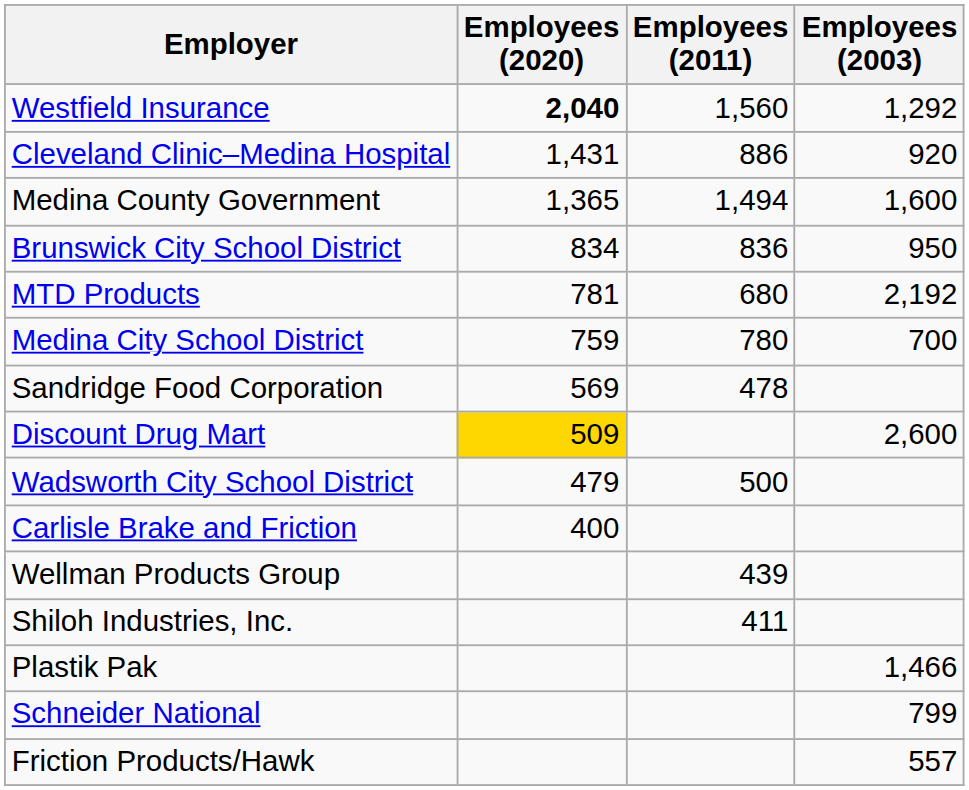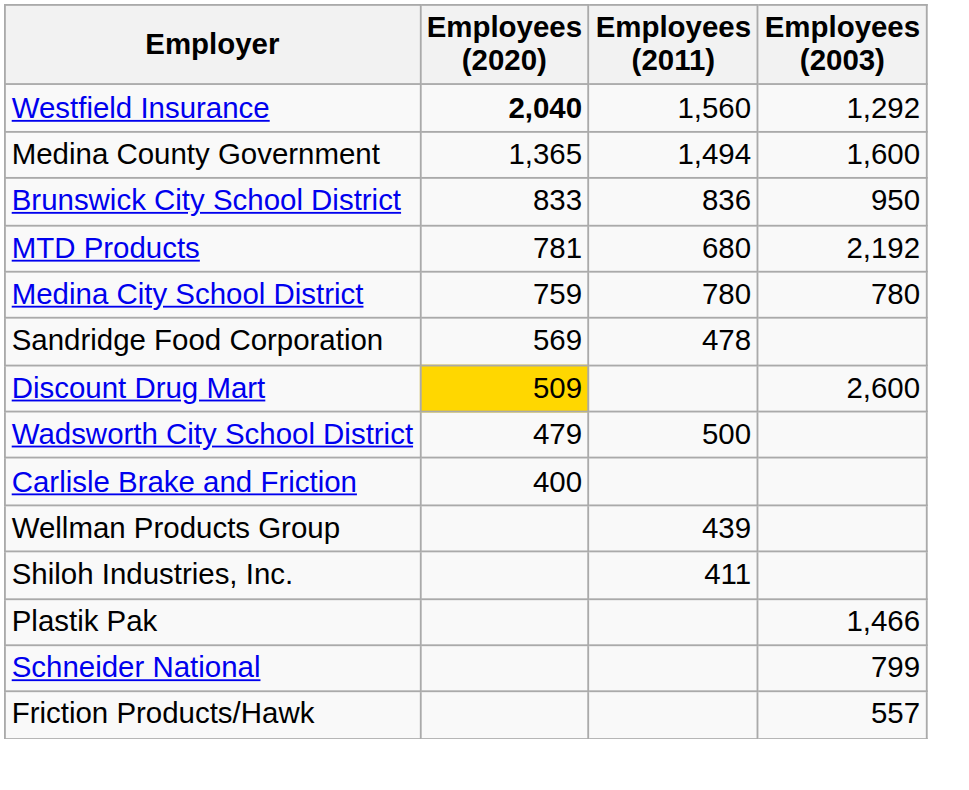- row: Cleveland Clinic–Medina Hospital | 1,431 | 886 | 920
Brunswick City School District | Employees (2020): 834 -> 833
Medina City School District | Employees (2003): 700 -> 780
